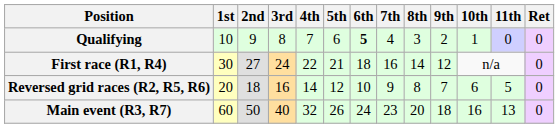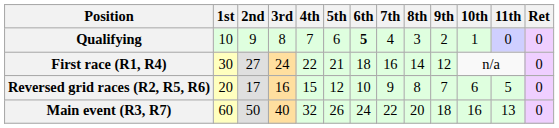Reversed grid races (R2, R5, R6) | 2nd: 18 -> 17
Reversed grid races (R2, R5, R6) | 4th: 14 -> 15
Main event (R3, R7) | 7th: 23 -> 22
